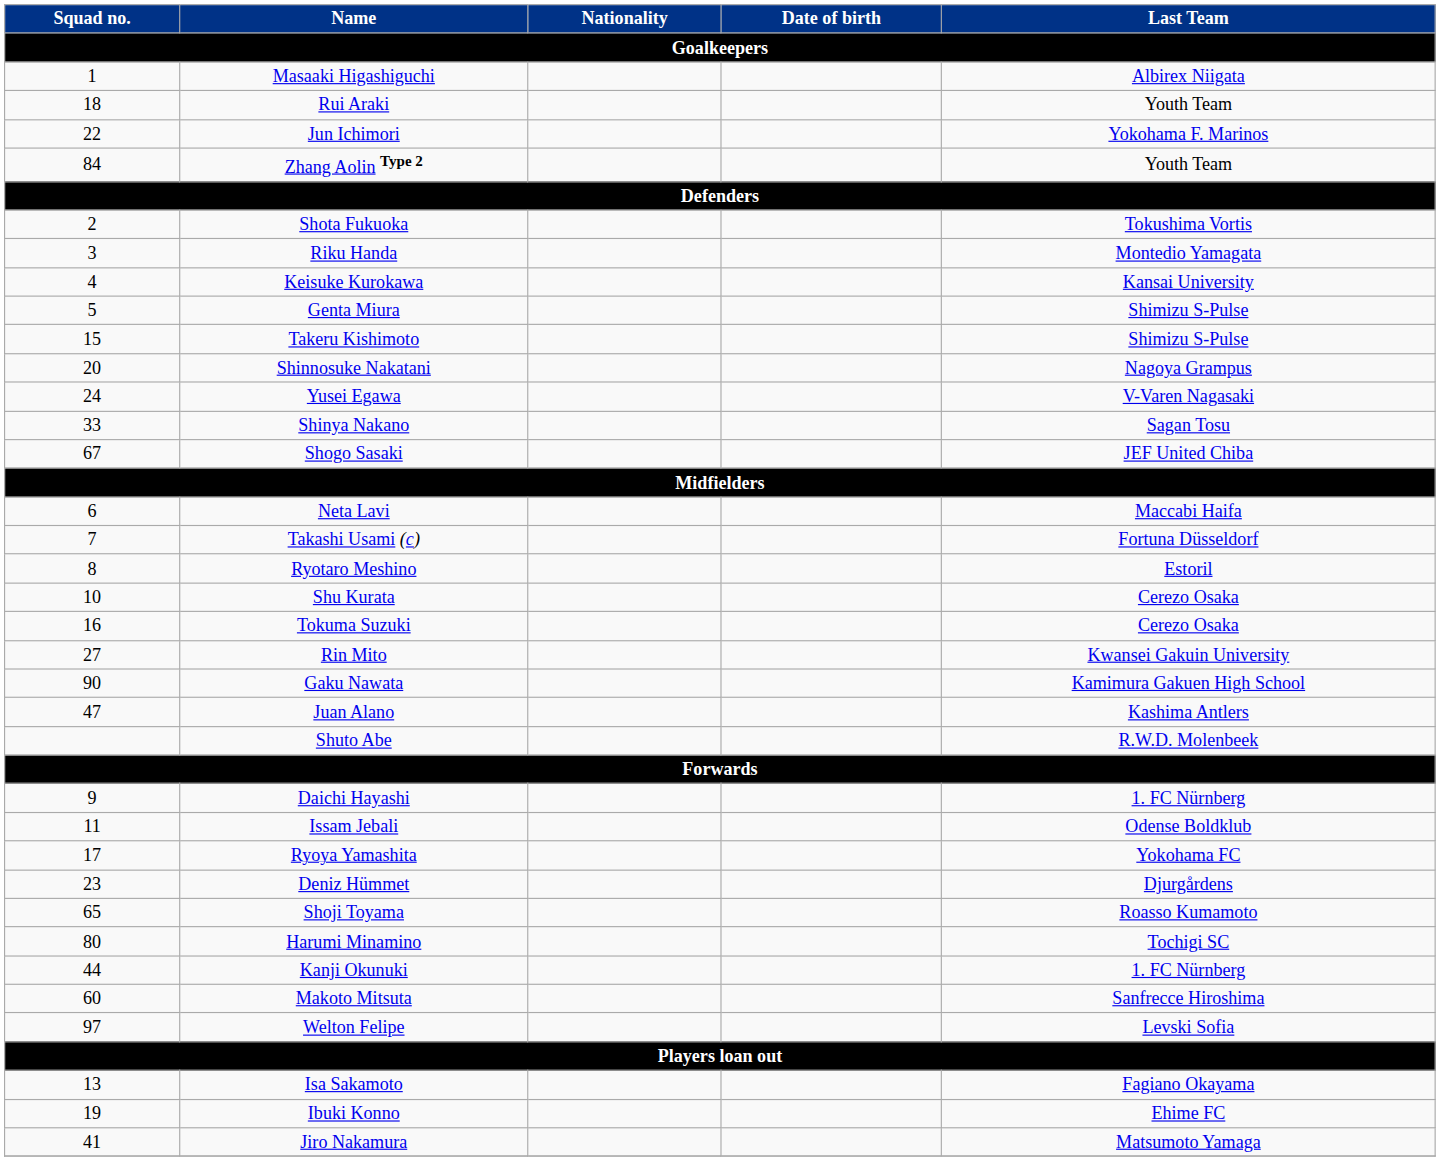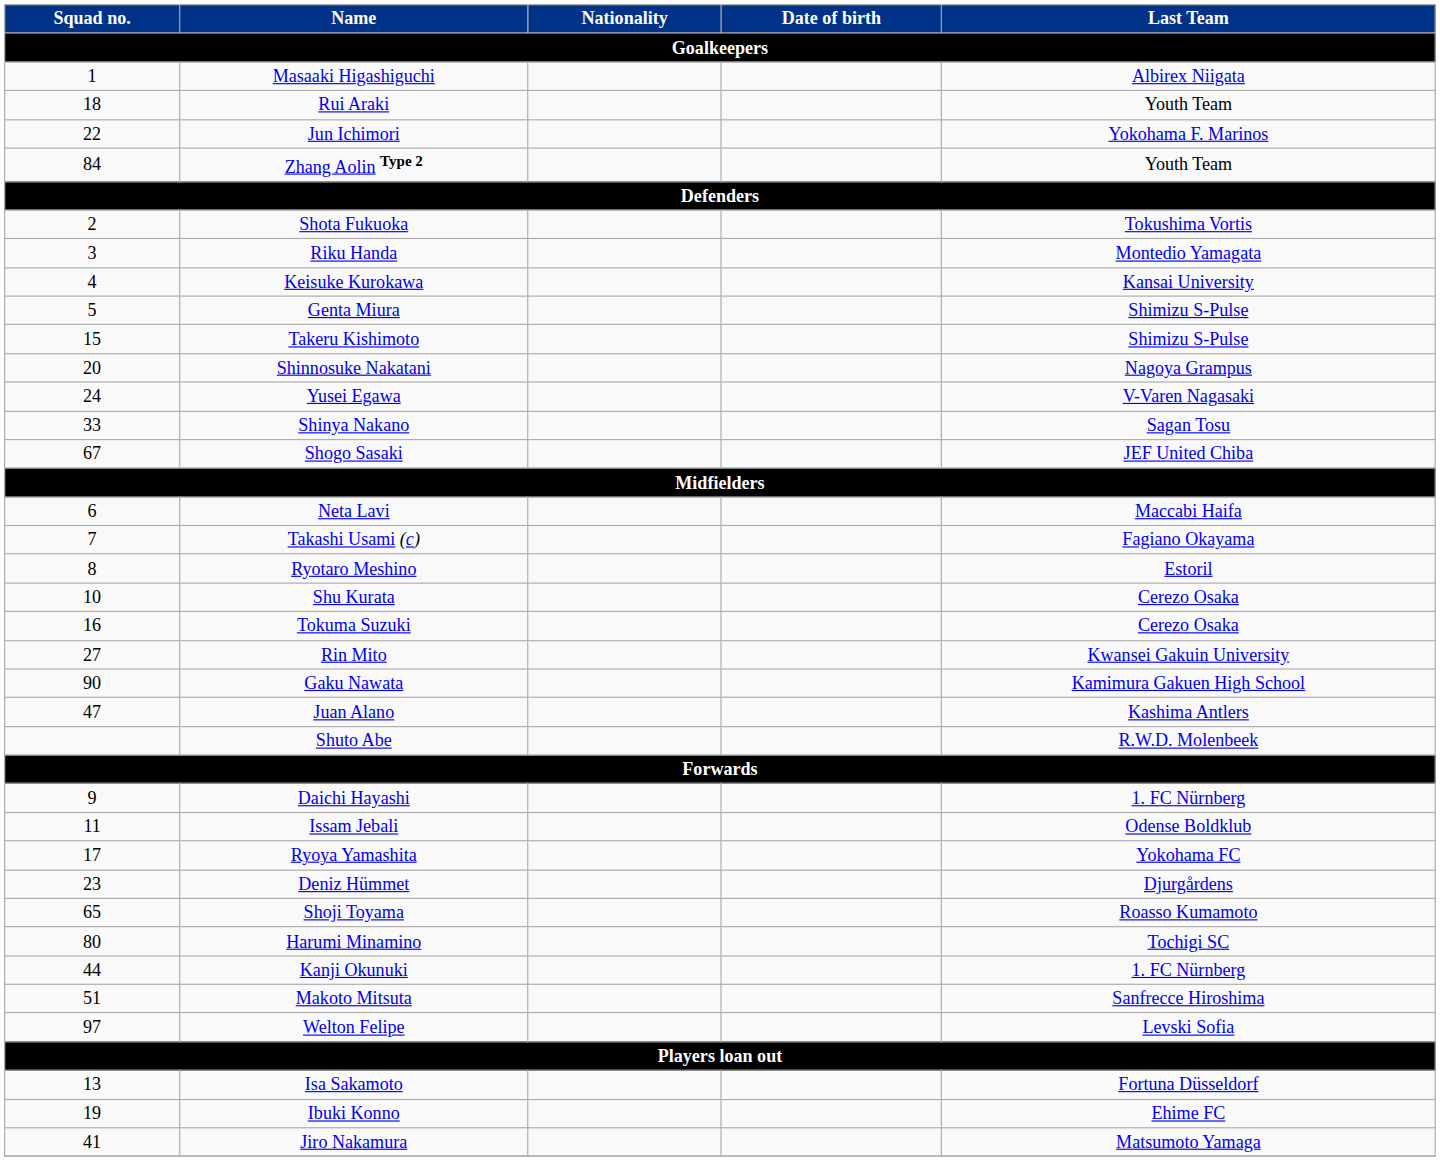Takashi Usami (c) | Last Team: Fortuna Düsseldorf -> Fagiano Okayama
Makoto Mitsuta | Squad no.: 60 -> 51
Isa Sakamoto | Last Team: Fagiano Okayama -> Fortuna Düsseldorf
